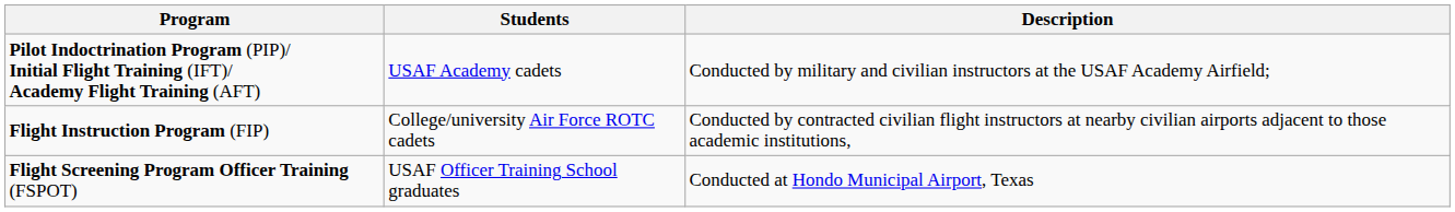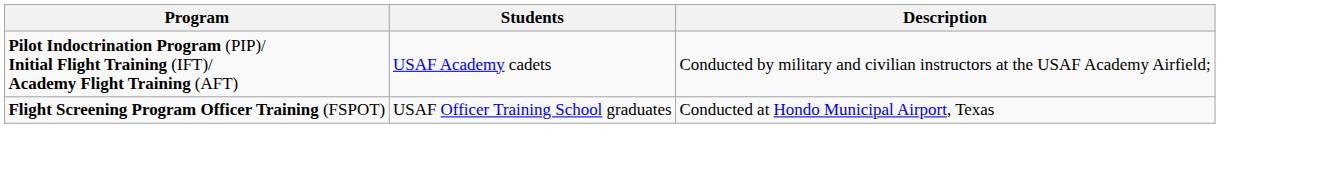- row: Flight Instruction Program (FIP) | College/university Air Force ROTC cadets | Conducted by contracted civilian flight instructors at nearby civilian airports adjacent to those academic institutions,
